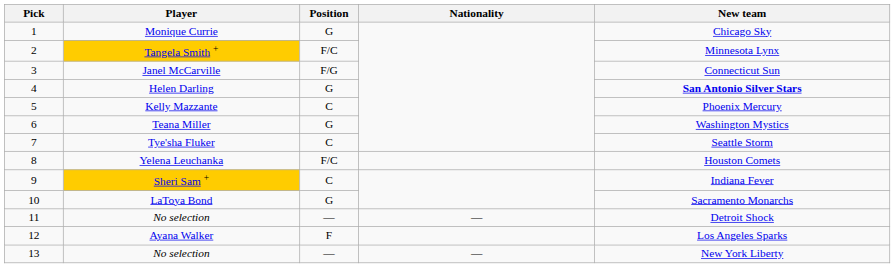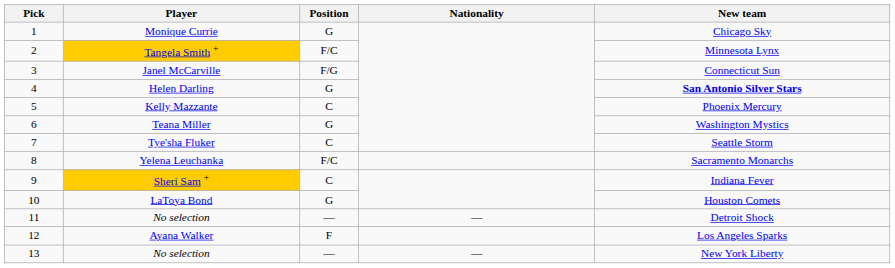Yelena Leuchanka | New team: Houston Comets -> Sacramento Monarchs
LaToya Bond | New team: Sacramento Monarchs -> Houston Comets
